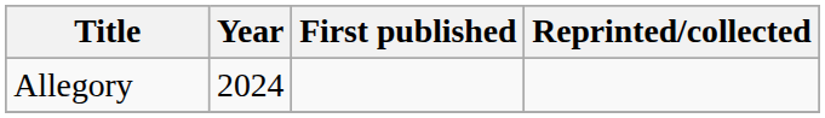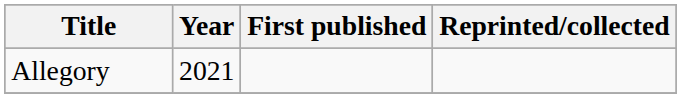Allegory | Year: 2024 -> 2021
